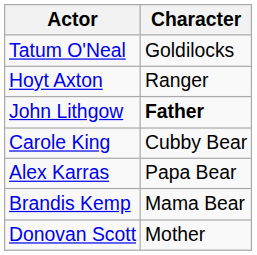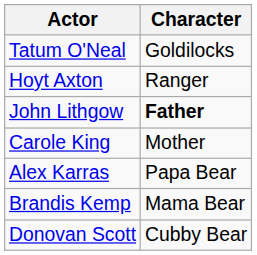Carole King | Character: Cubby Bear -> Mother
Donovan Scott | Character: Mother -> Cubby Bear
